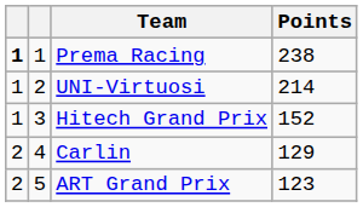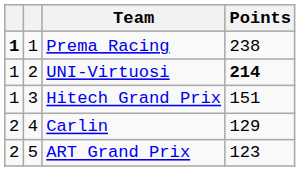UNI-Virtuosi | Points: normal -> bold
Hitech Grand Prix | Points: 152 -> 151
